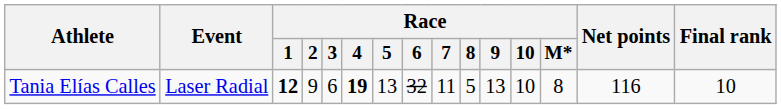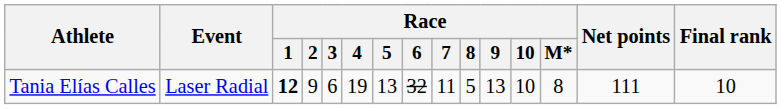Tania Elías Calles | Race / 4: bold -> normal
Tania Elías Calles | Net points: 116 -> 111
